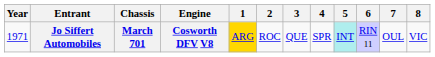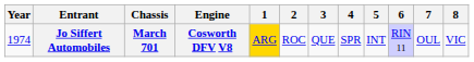Jo Siffert Automobiles | Year: 1971 -> 1974
Jo Siffert Automobiles | 5: paleturquoise background -> no background
